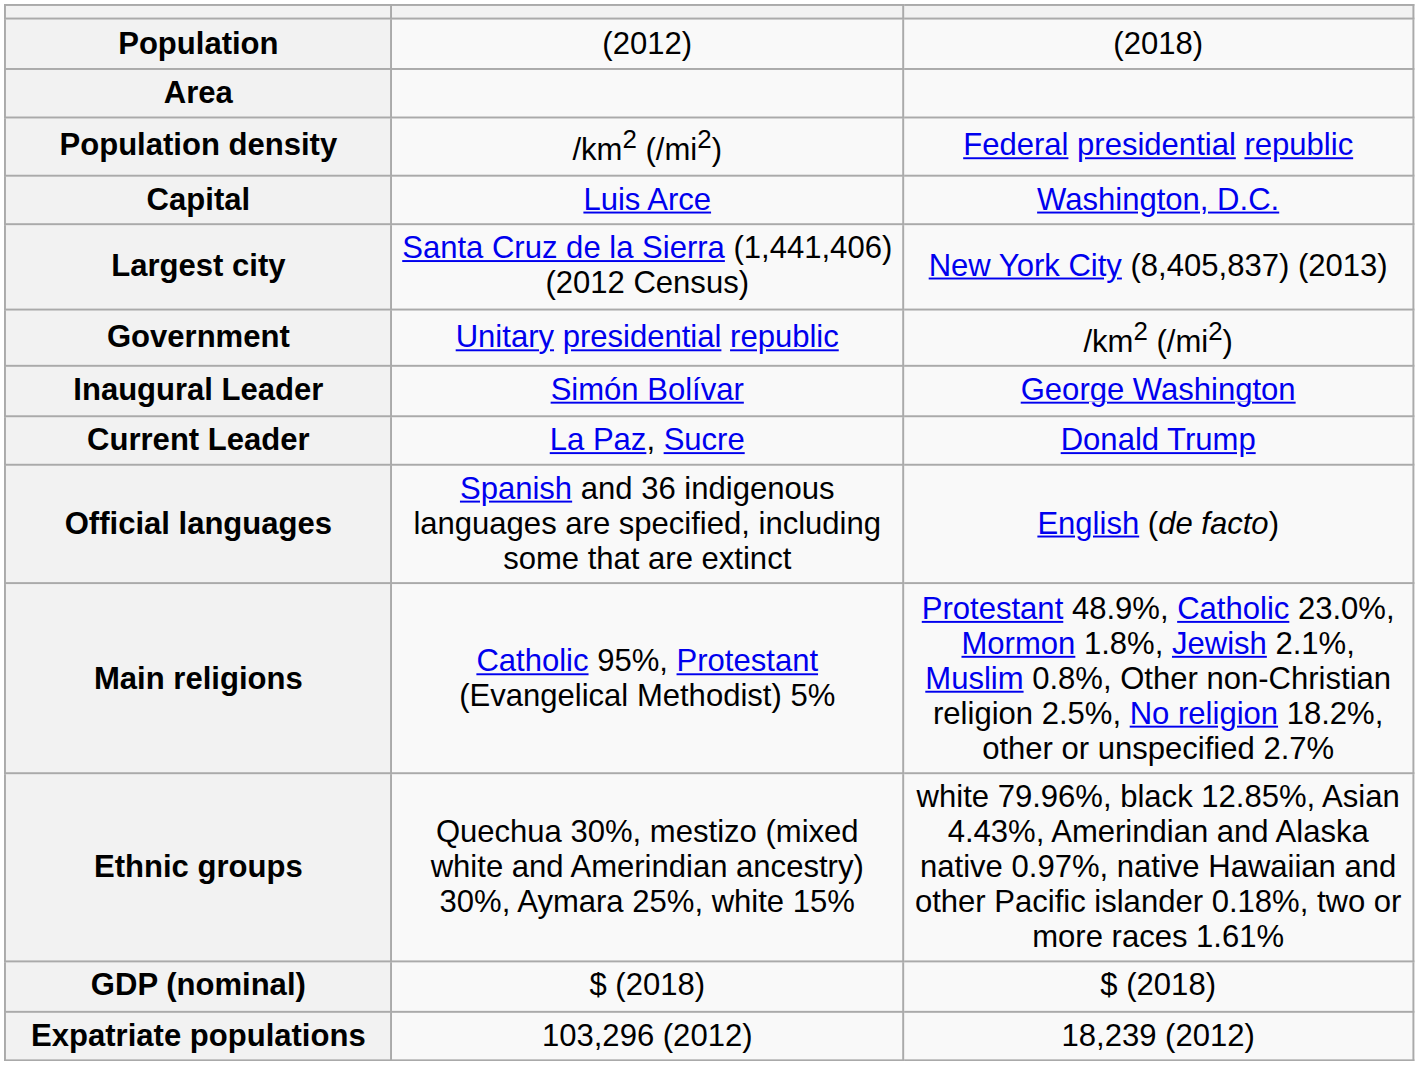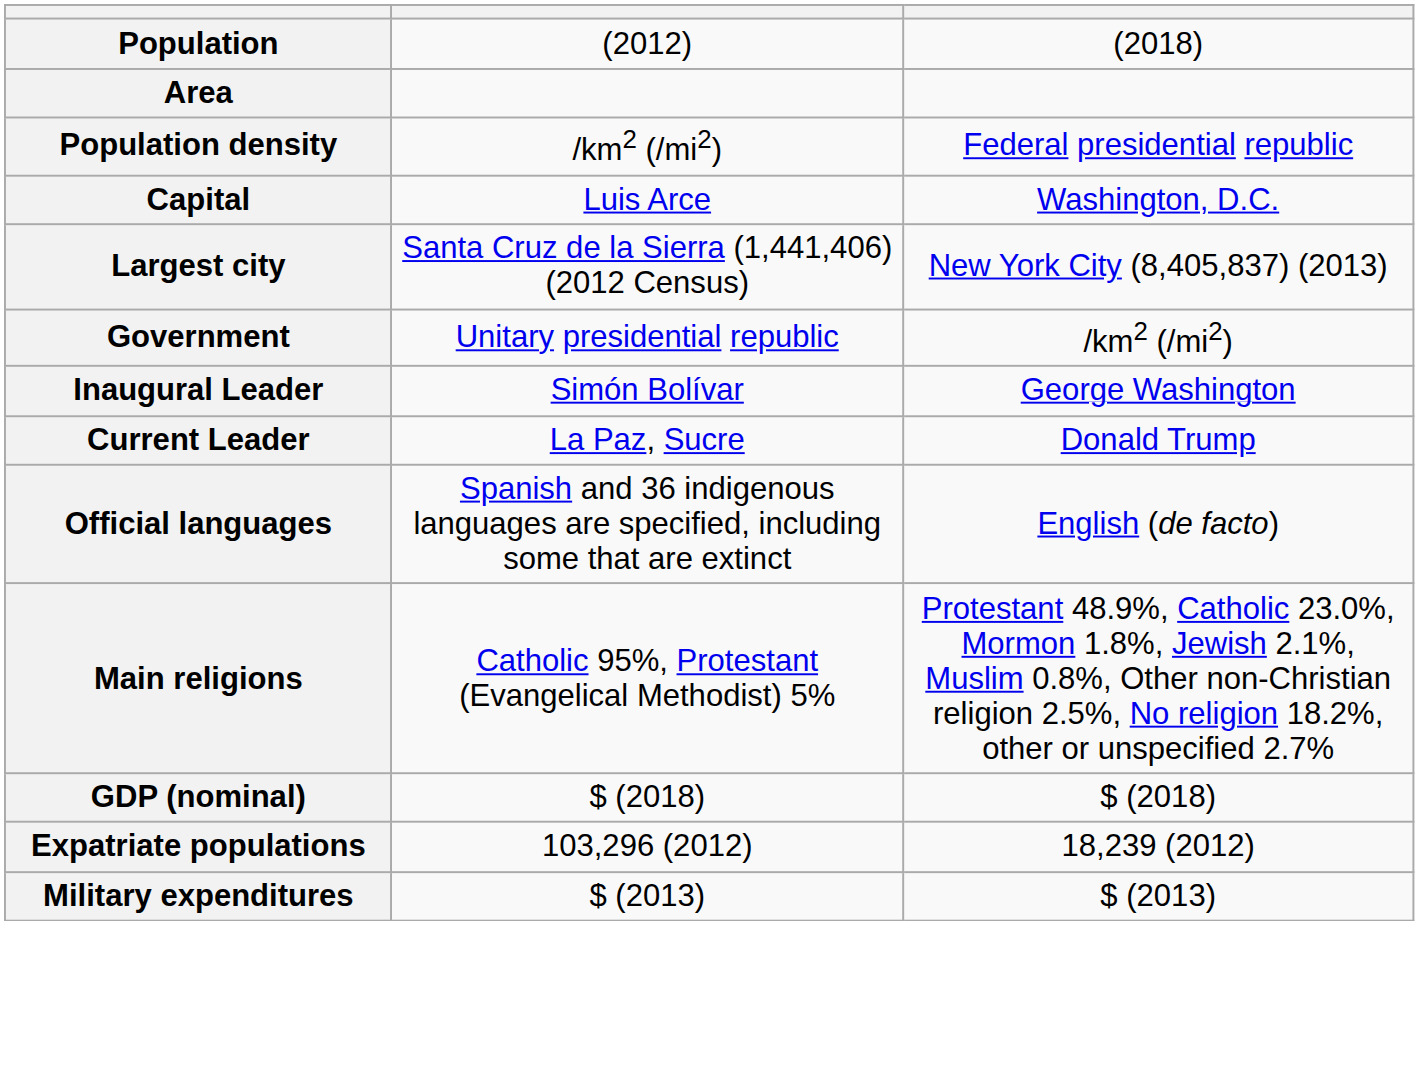- row: Ethnic groups | Quechua 30%, mestizo (mixed white and Amerindian ancestry) 30%, Aymara 25%, white 15% | white 79.96%, black 12.85%, Asian 4.43%, Amerindian and Alaska native 0.97%, native Hawaiian and other Pacific islander 0.18%, two or more races 1.61%
+ row: Military expenditures | $ (2013) | $ (2013)
